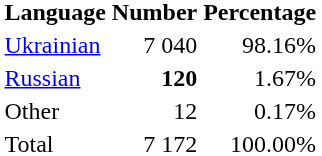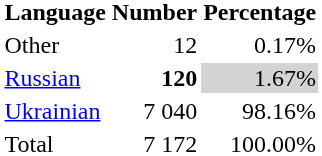rows swapped: Ukrainian <-> Other
Russian | Percentage: no background -> lightgrey background
